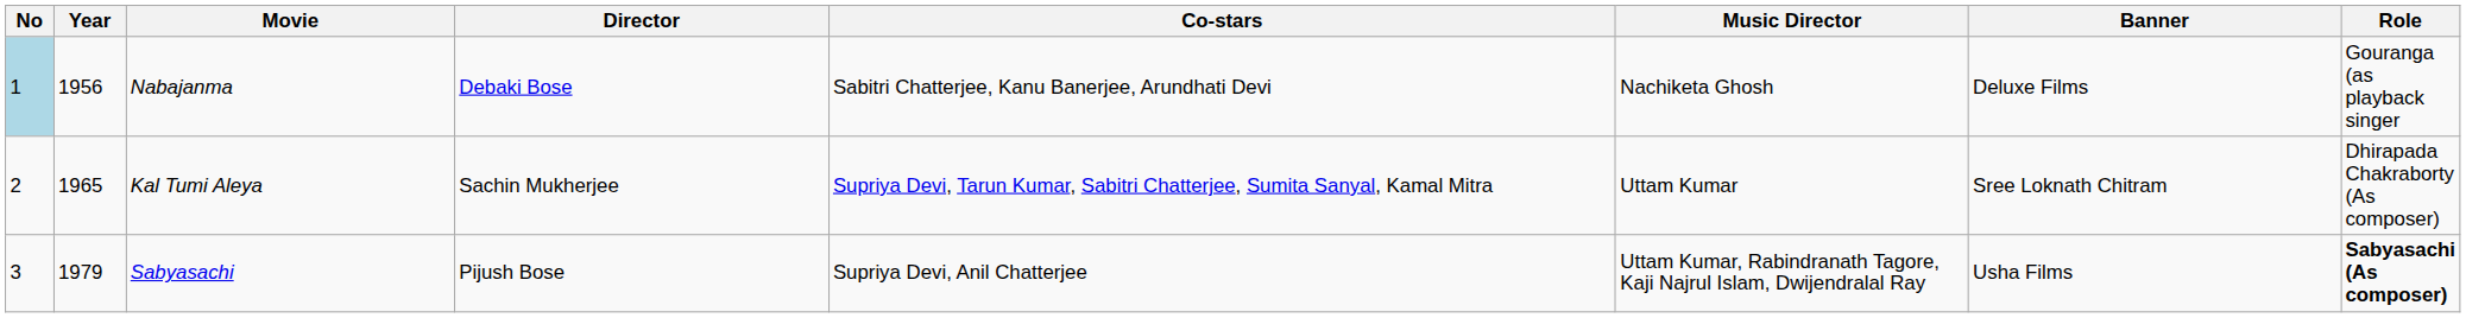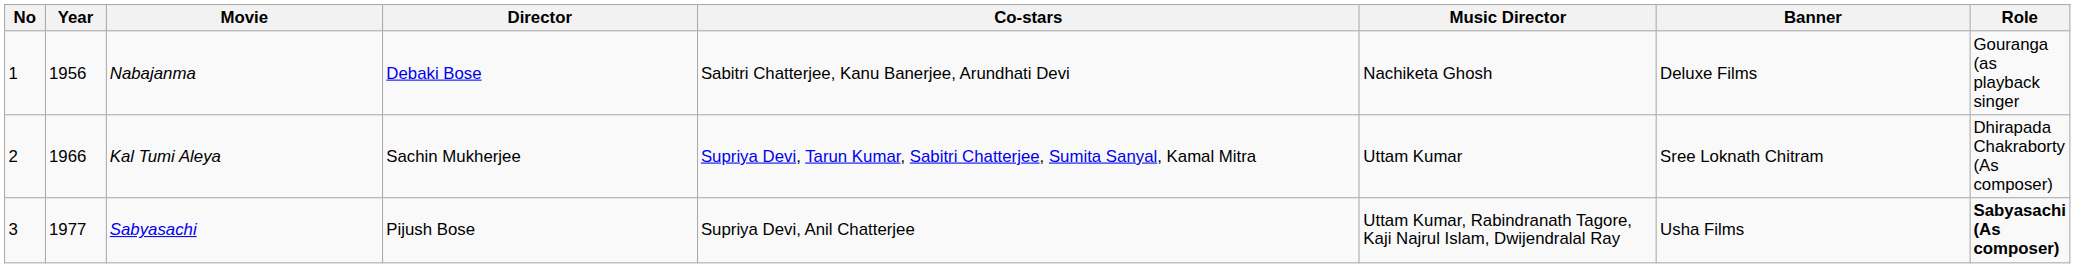Nabajanma | No: lightblue background -> no background
Kal Tumi Aleya | Year: 1965 -> 1966
Sabyasachi | Year: 1979 -> 1977
